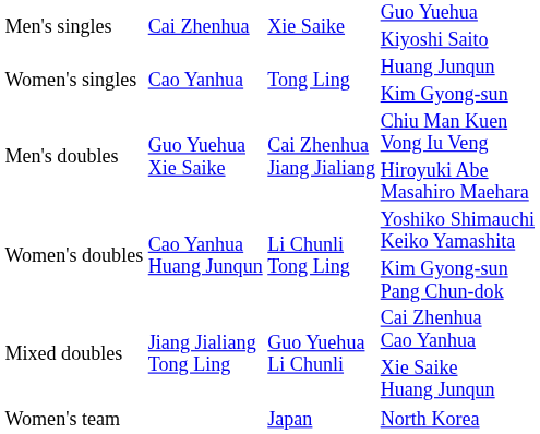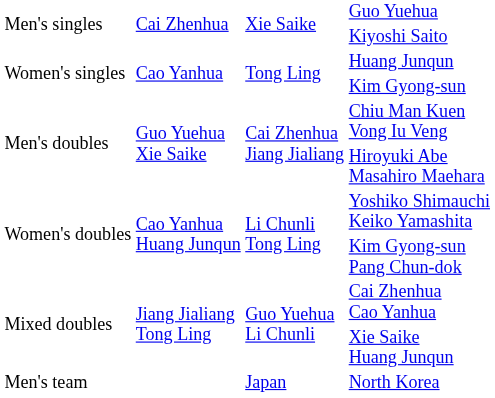+ row: Men's team | Japan | North Korea
- row: Women's team | Japan | North Korea
